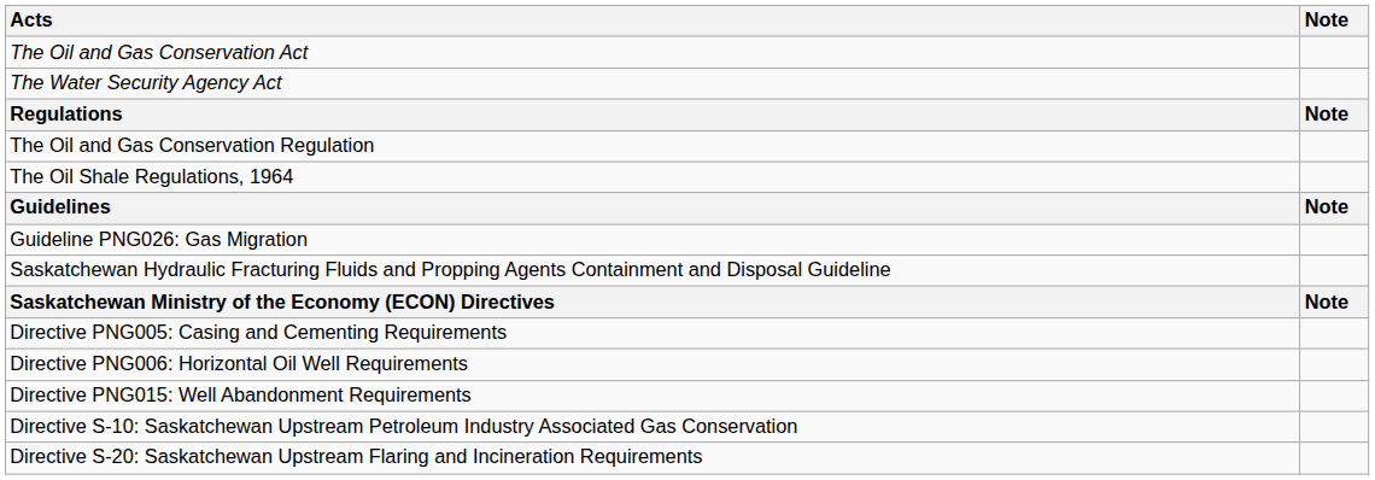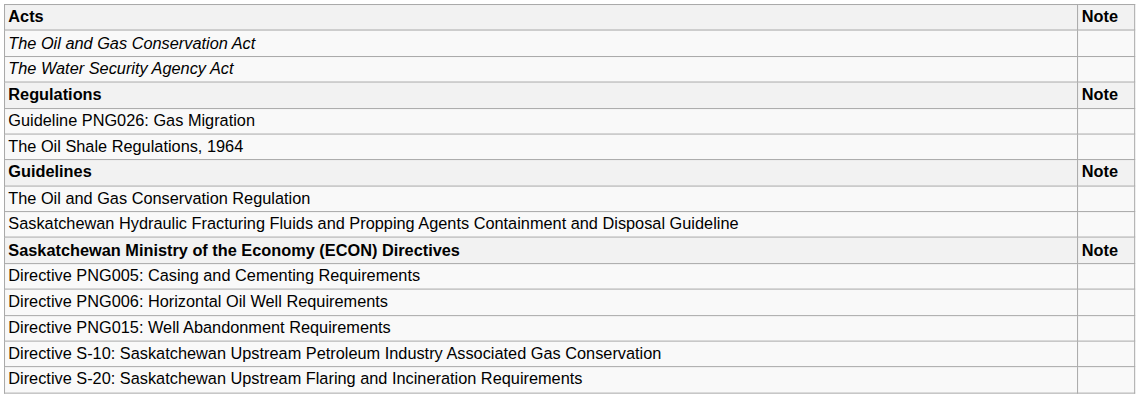rows swapped: The Oil and Gas Conservation Regulation <-> Guideline PNG026: Gas Migration
